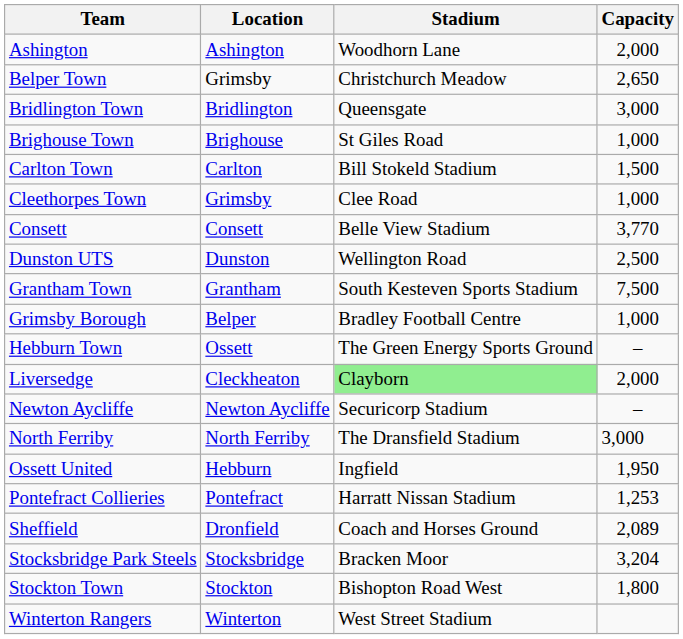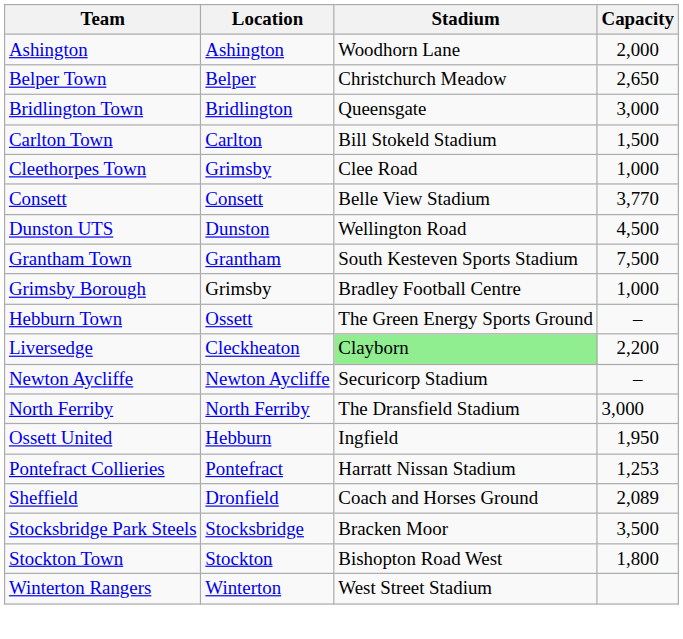Belper Town | Location: Grimsby -> Belper
- row: Brighouse Town | Brighouse | St Giles Road | 1,000
Dunston UTS | Capacity: 2,500 -> 4,500
Grimsby Borough | Location: Belper -> Grimsby
Liversedge | Capacity: 2,000 -> 2,200
Stocksbridge Park Steels | Capacity: 3,204 -> 3,500
